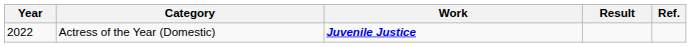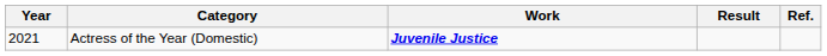Actress of the Year (Domestic) | Year: 2022 -> 2021
